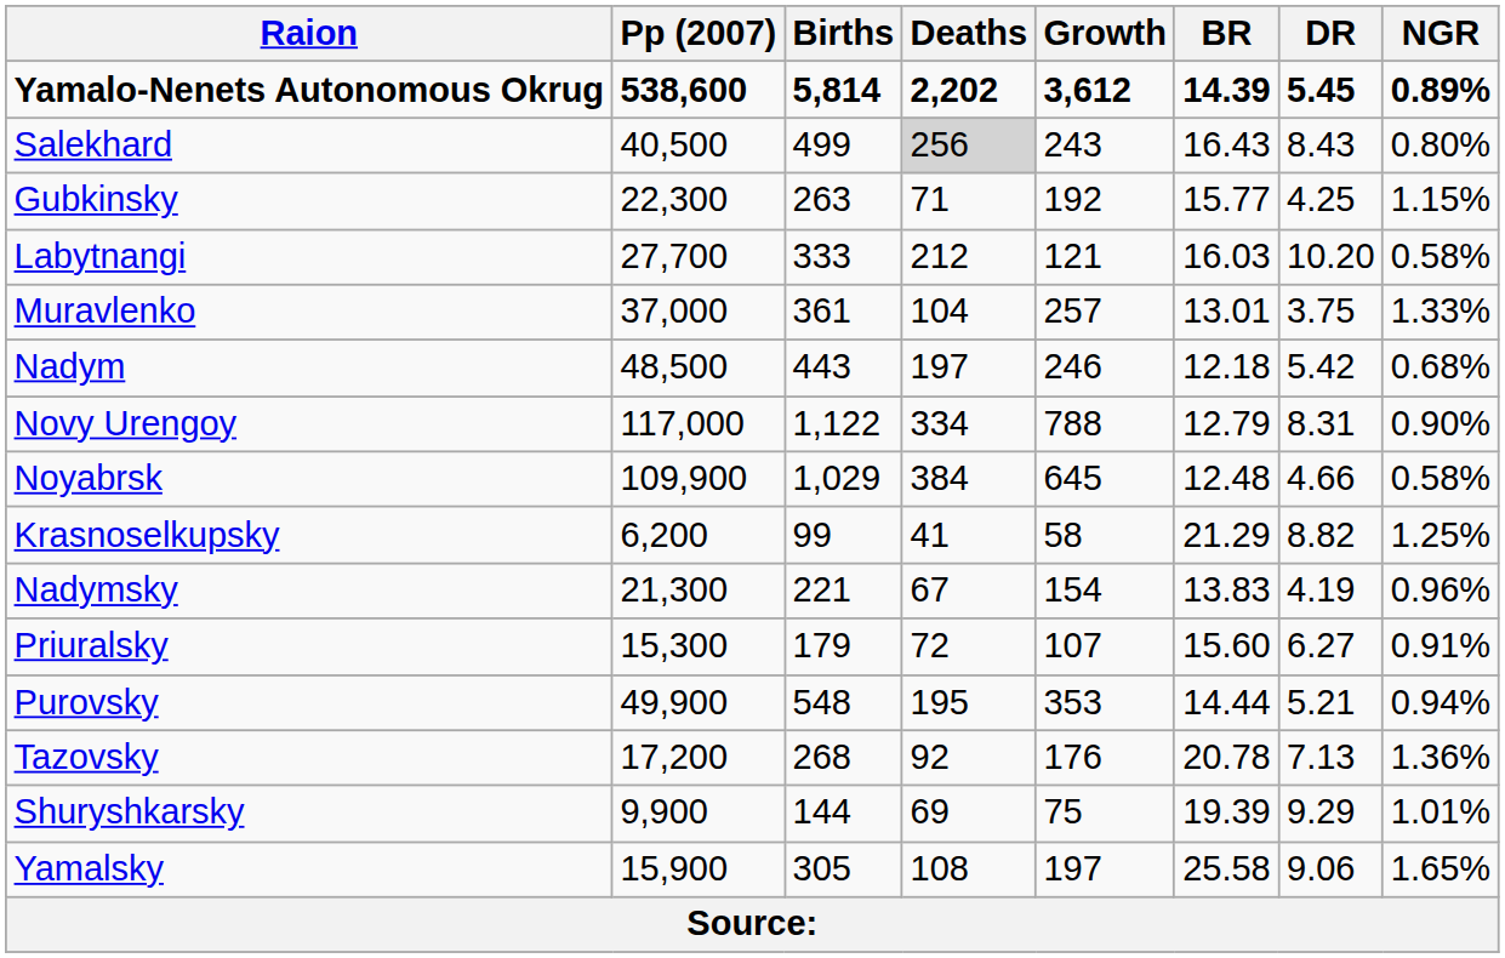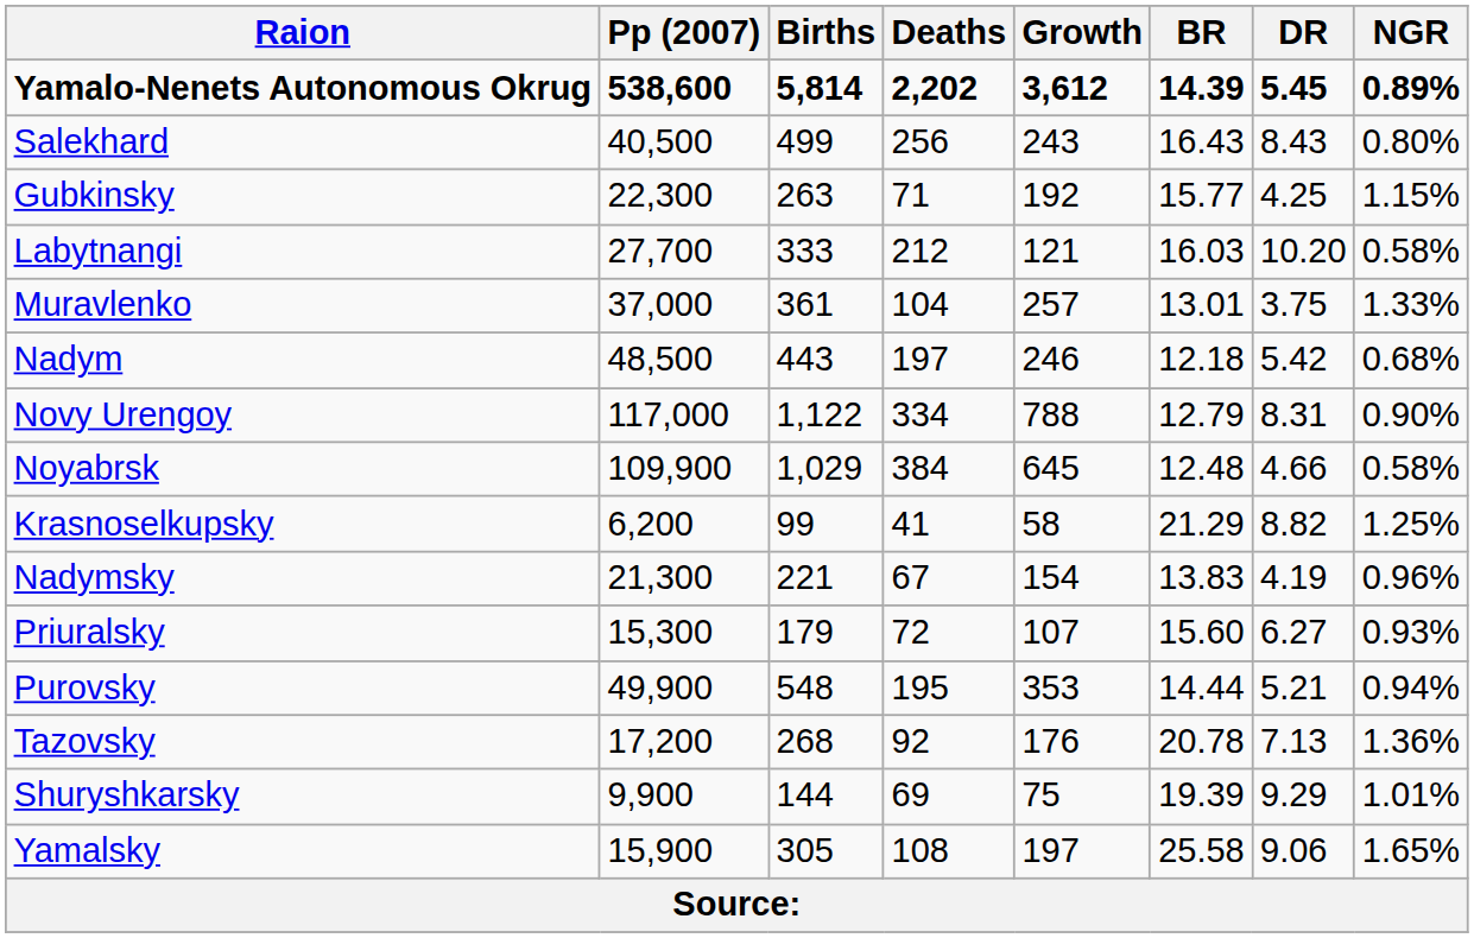Salekhard | Deaths: lightgrey background -> no background
Priuralsky | NGR: 0.91% -> 0.93%
